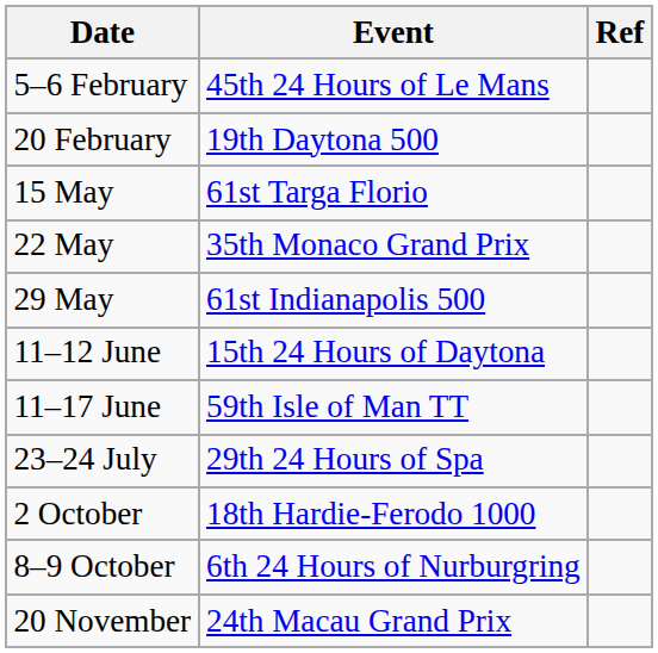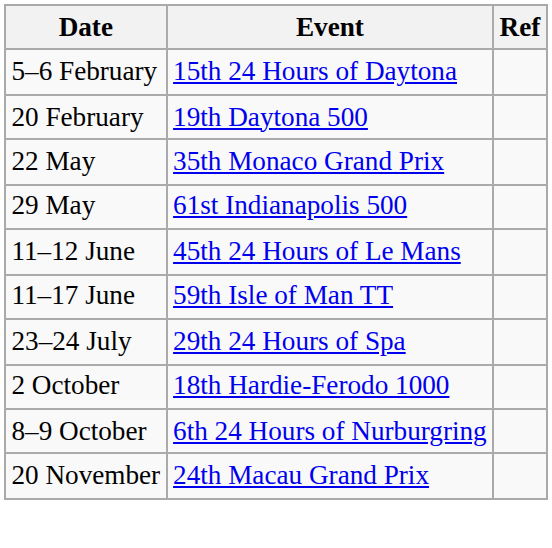5–6 February | Event: 45th 24 Hours of Le Mans -> 15th 24 Hours of Daytona
- row: 15 May | 61st Targa Florio
11–12 June | Event: 15th 24 Hours of Daytona -> 45th 24 Hours of Le Mans
